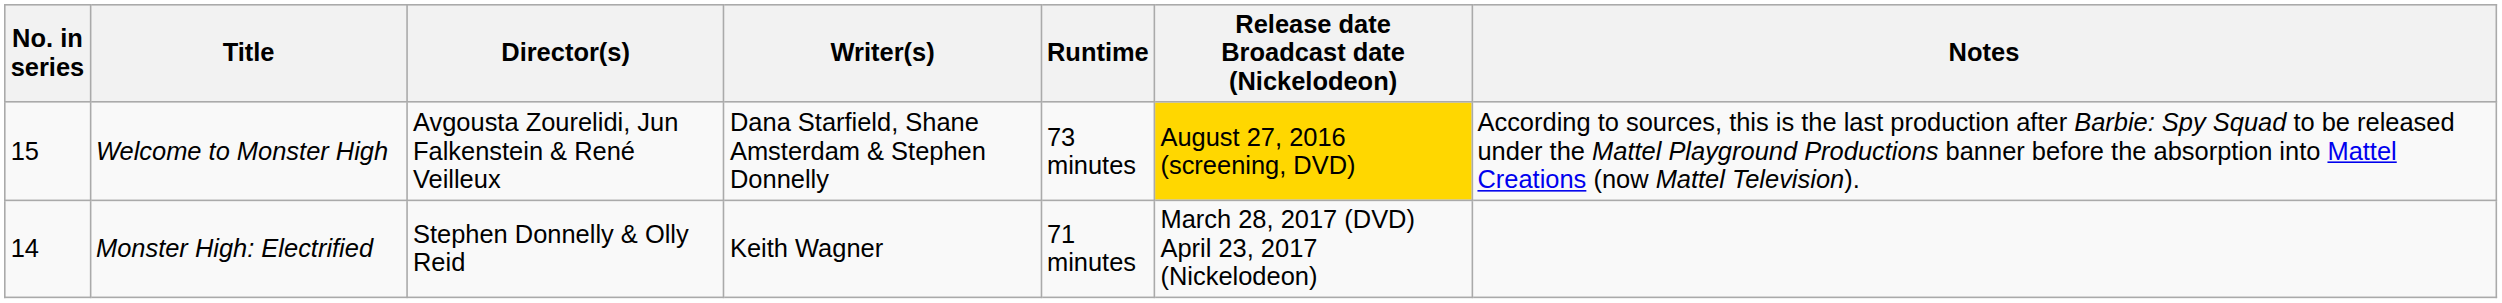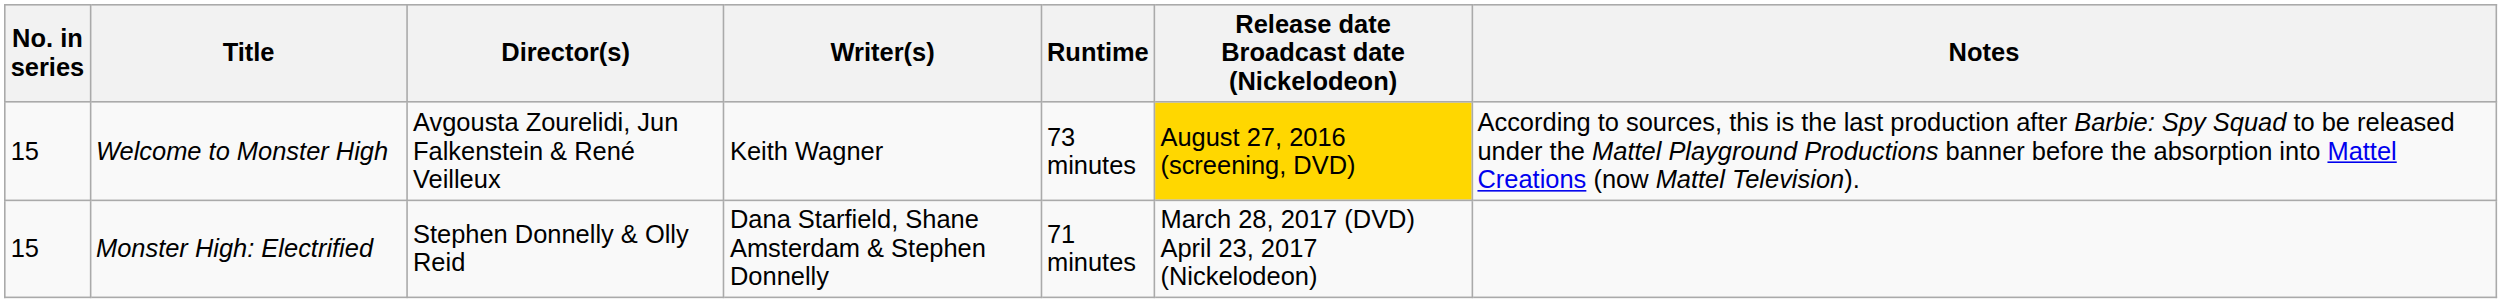Welcome to Monster High | Writer(s): Dana Starfield, Shane Amsterdam & Stephen Donnelly -> Keith Wagner
Monster High: Electrified | No. in series: 14 -> 15
Monster High: Electrified | Writer(s): Keith Wagner -> Dana Starfield, Shane Amsterdam & Stephen Donnelly
